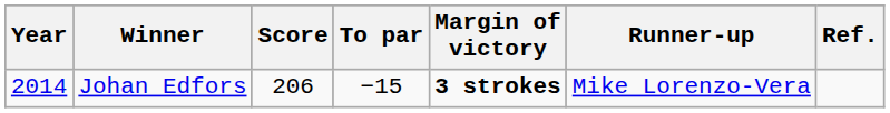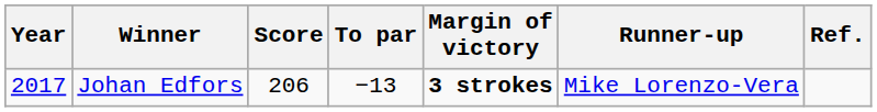Johan Edfors | Year: 2014 -> 2017
Johan Edfors | To par: −15 -> −13
